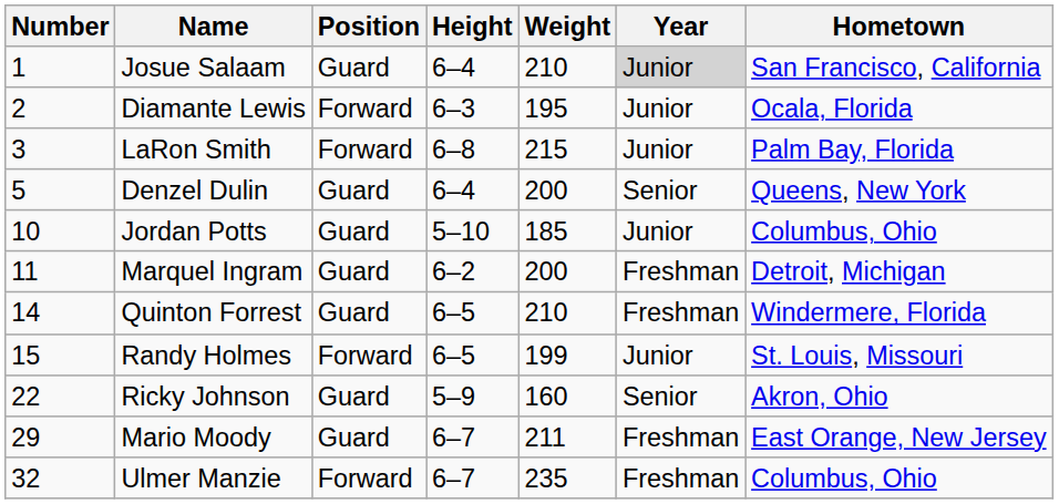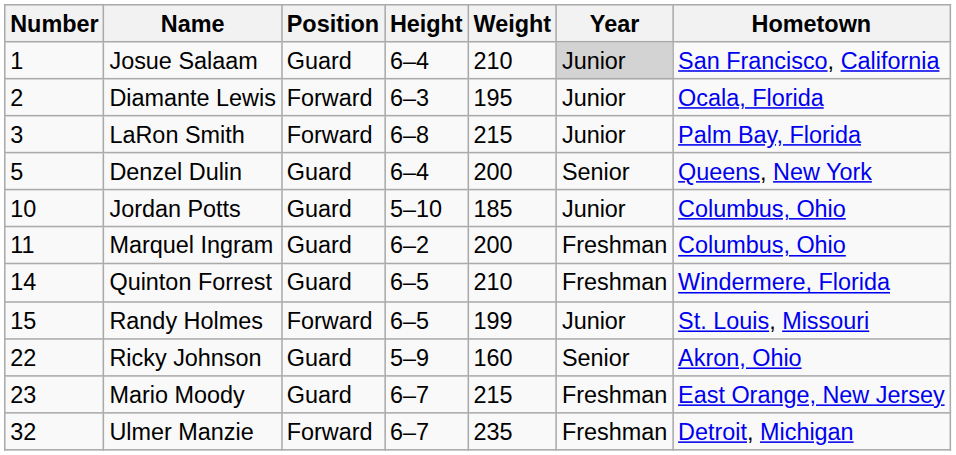Marquel Ingram | Hometown: Detroit, Michigan -> Columbus, Ohio
Mario Moody | Number: 29 -> 23
Mario Moody | Weight: 211 -> 215
Ulmer Manzie | Hometown: Columbus, Ohio -> Detroit, Michigan
